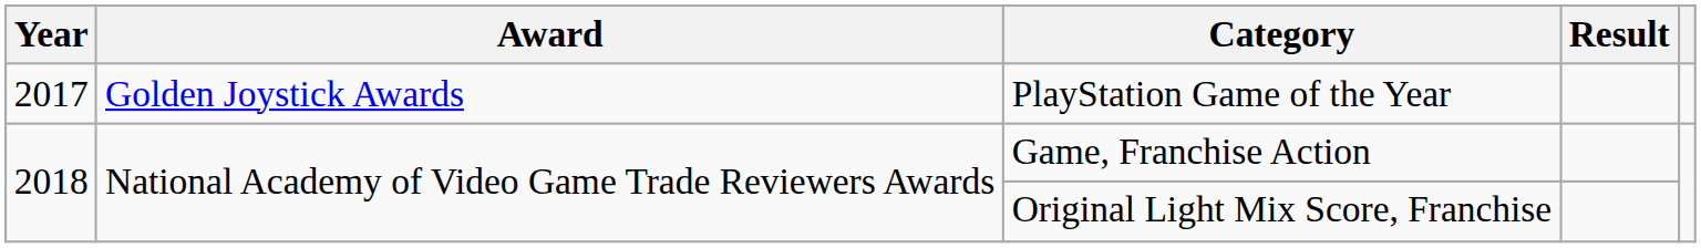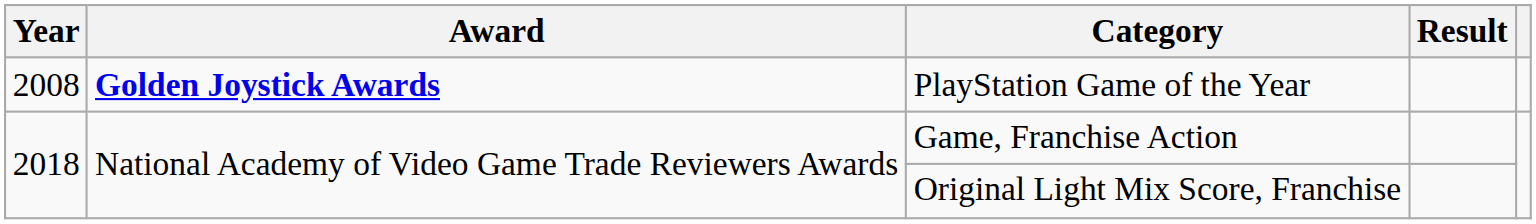PlayStation Game of the Year | Year: 2017 -> 2008
PlayStation Game of the Year | Award: normal -> bold
